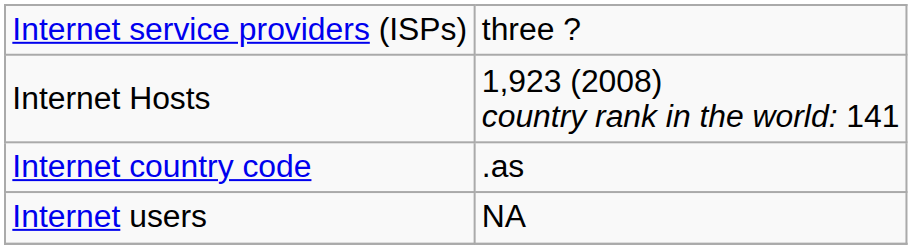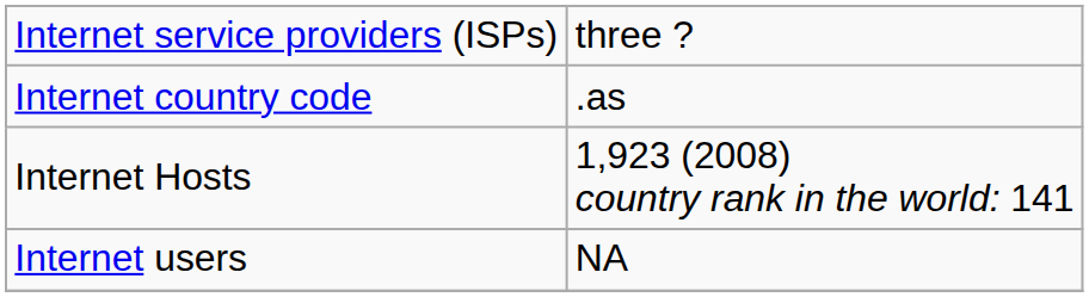rows swapped: Internet country code <-> Internet Hosts
